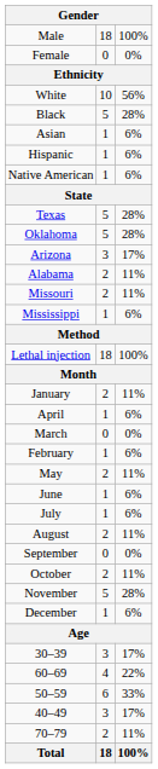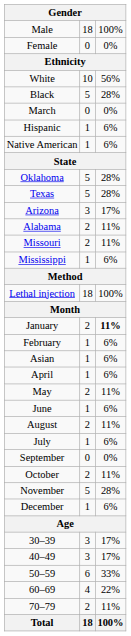rows swapped: Asian <-> March
rows swapped: Oklahoma <-> Texas
January | column 3: normal -> bold
rows swapped: February <-> April
rows swapped: July <-> August
rows swapped: 40–49 <-> 60–69
